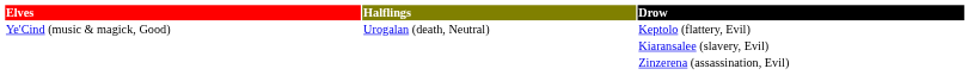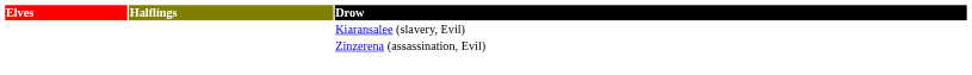- row: Ye'Cind (music & magick, Good) | Urogalan (death, Neutral) | Keptolo (flattery, Evil)
